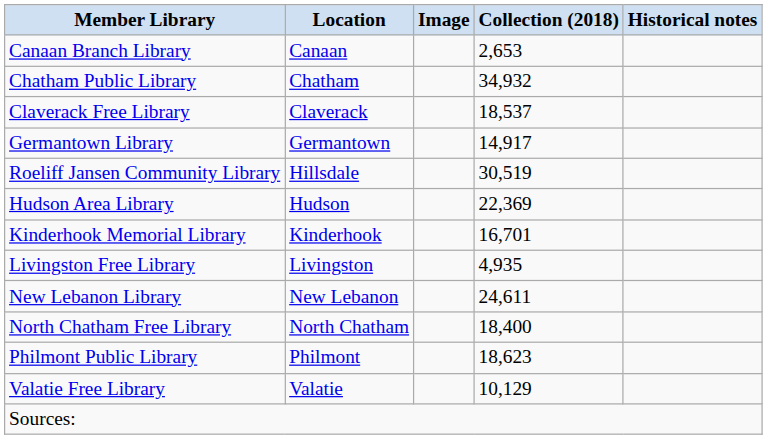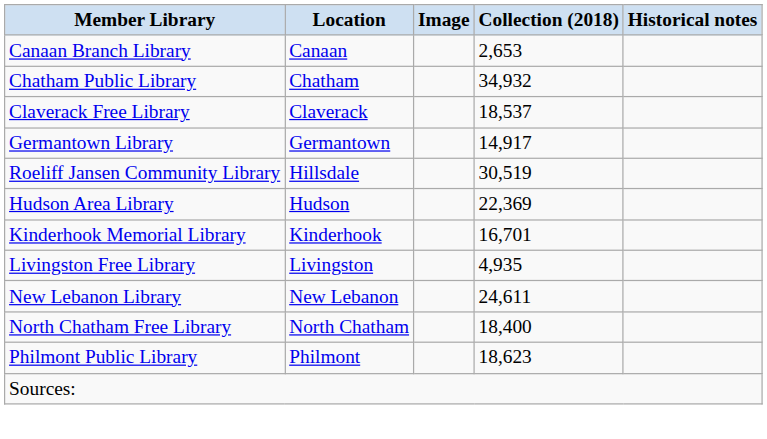- row: Valatie Free Library | Valatie | 10,129
